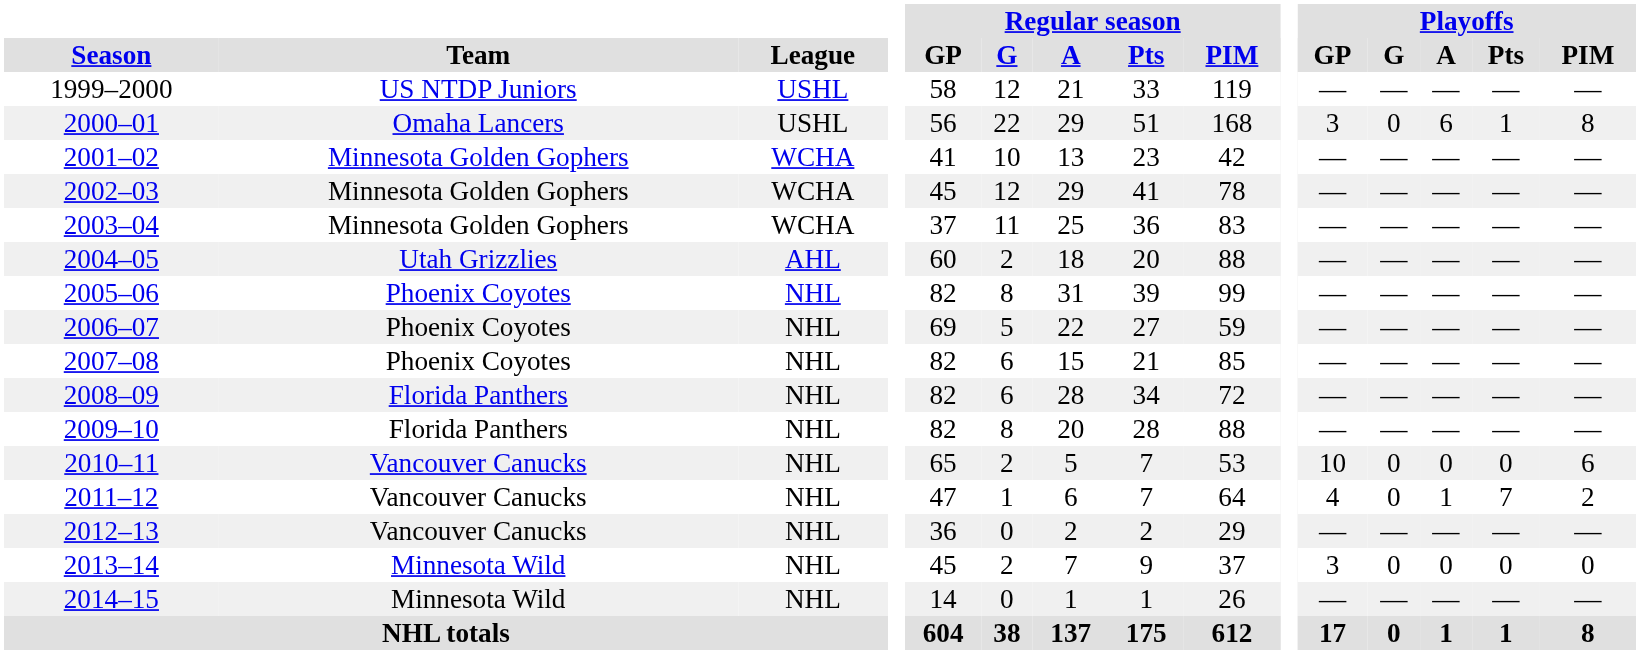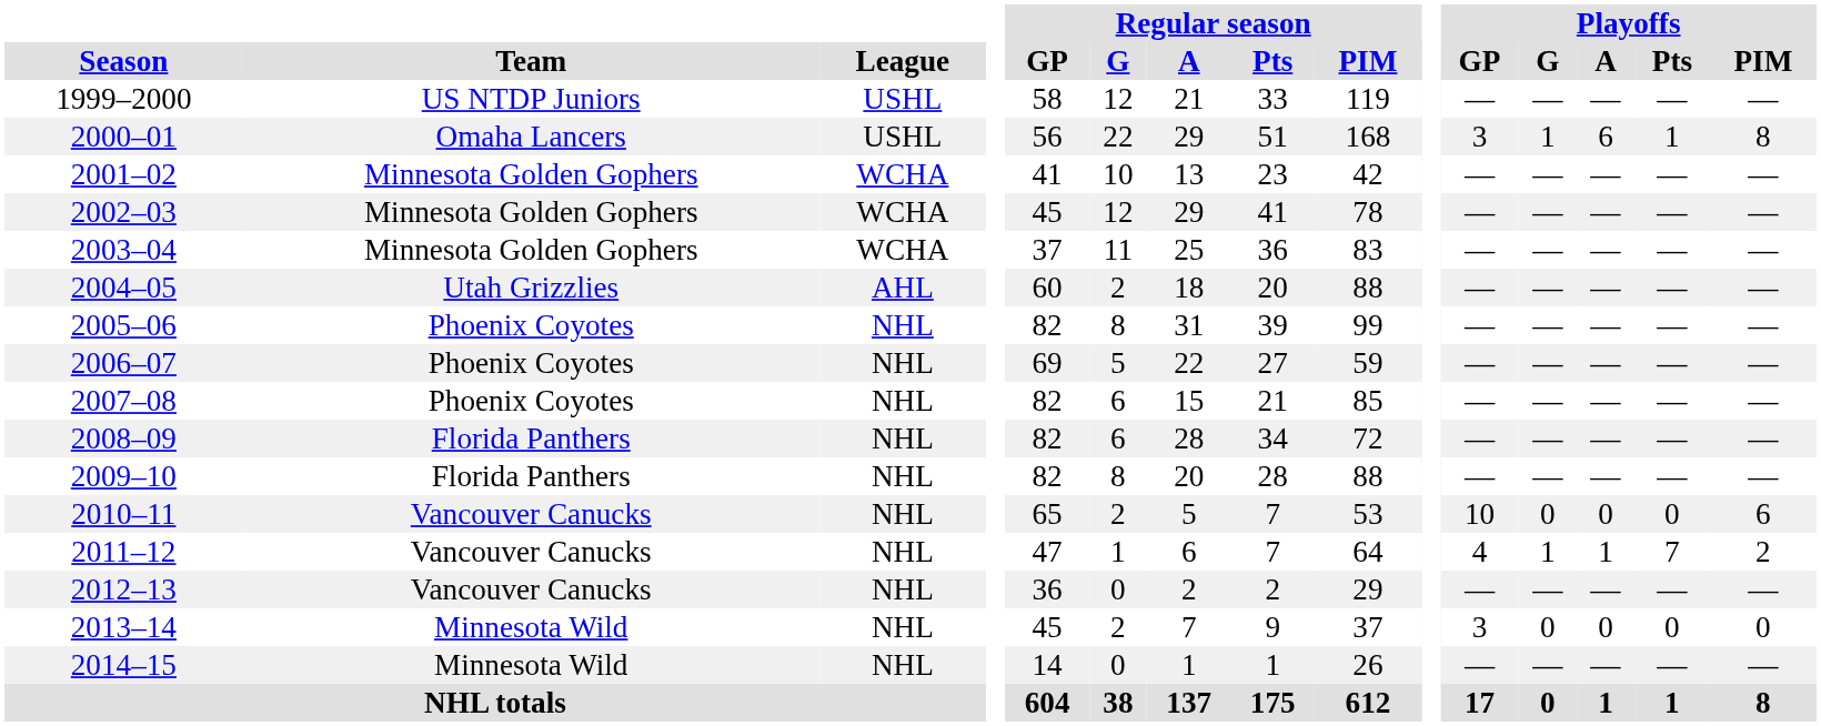2000–01 | Playoffs / G: 0 -> 1
2011–12 | Playoffs / G: 0 -> 1
